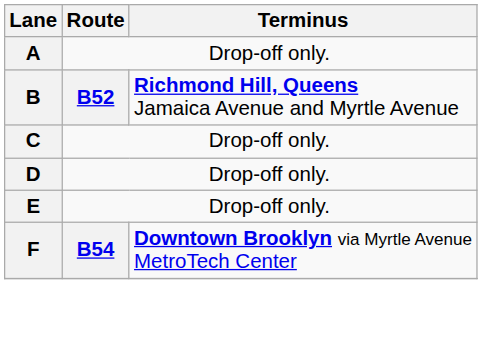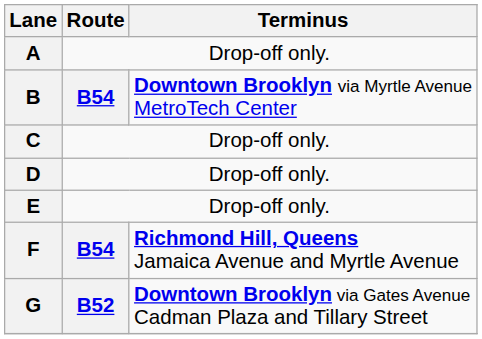B | Route: B52 -> B54
B | Terminus: Richmond Hill, Queens Jamaica Avenue and Myrtle Avenue -> Downtown Brooklyn via Myrtle Avenue MetroTech Center
F | Terminus: Downtown Brooklyn via Myrtle Avenue MetroTech Center -> Richmond Hill, Queens Jamaica Avenue and Myrtle Avenue
+ row: G | B52 | Downtown Brooklyn via Gates Avenue Cadman Plaza and Tillary Street
